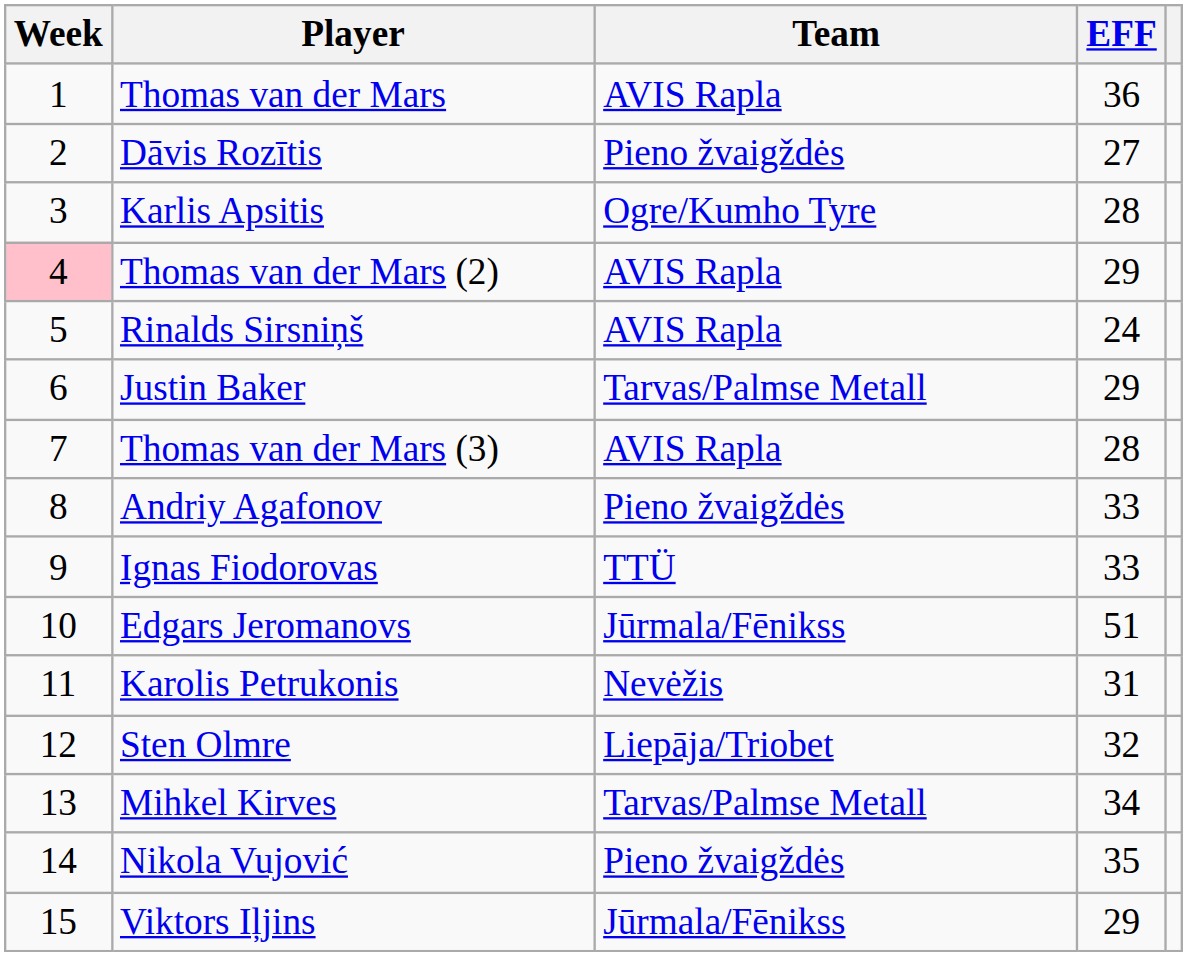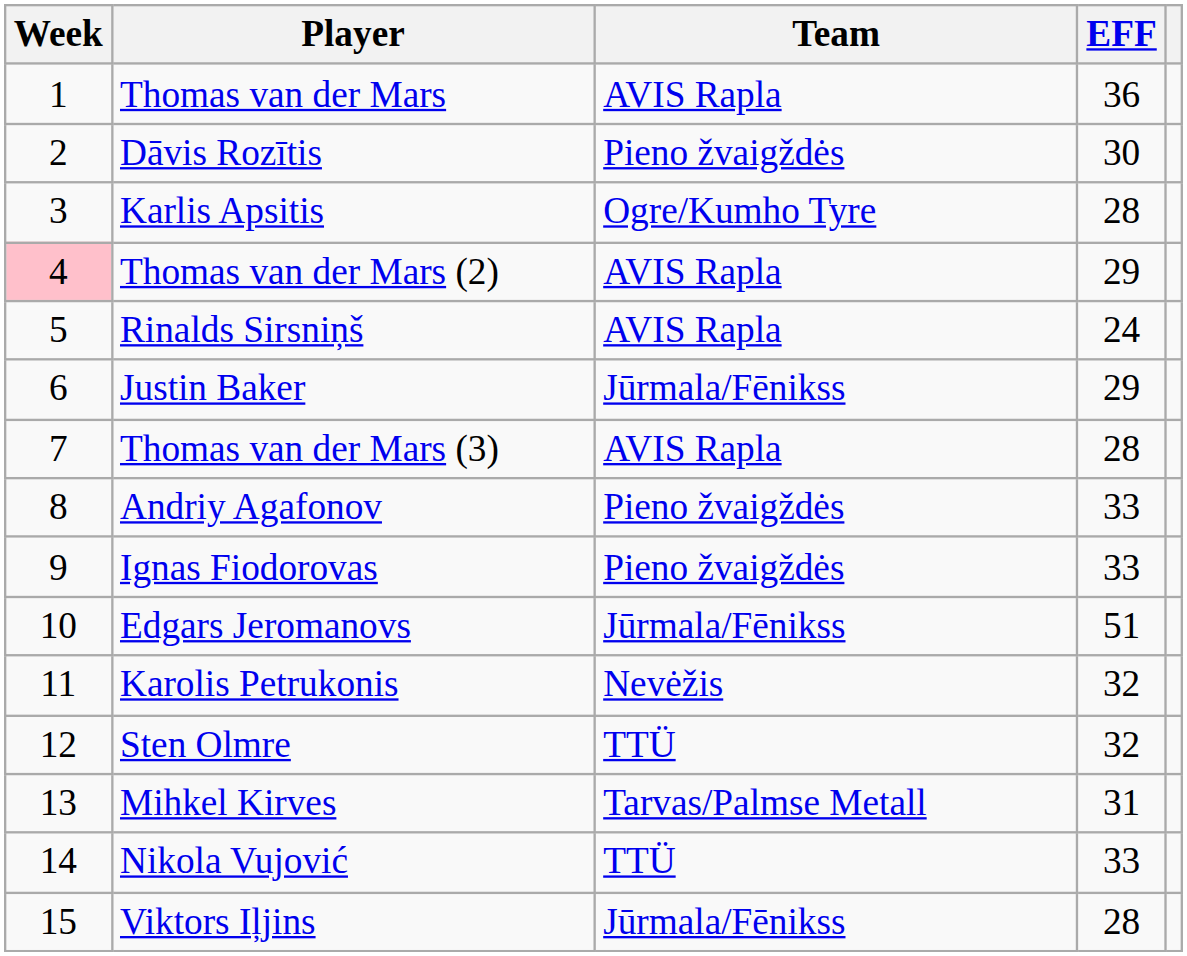Dāvis Rozītis | EFF: 27 -> 30
Justin Baker | Team: Tarvas/Palmse Metall -> Jūrmala/Fēnikss
Ignas Fiodorovas | Team: TTÜ -> Pieno žvaigždės
Karolis Petrukonis | EFF: 31 -> 32
Sten Olmre | Team: Liepāja/Triobet -> TTÜ
Mihkel Kirves | EFF: 34 -> 31
Nikola Vujović | Team: Pieno žvaigždės -> TTÜ
Nikola Vujović | EFF: 35 -> 33
Viktors Iļjins | EFF: 29 -> 28
